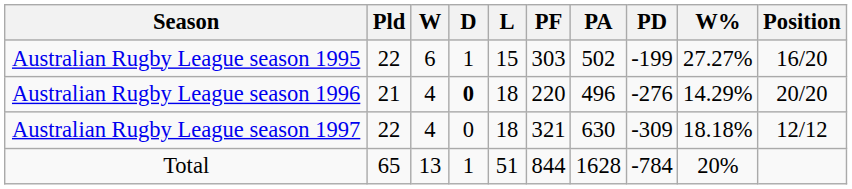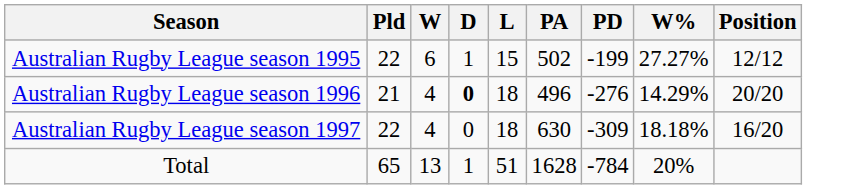- column: PF | 303 | 220 | 321 | 844
Australian Rugby League season 1995 | Position: 16/20 -> 12/12
Australian Rugby League season 1997 | Position: 12/12 -> 16/20
